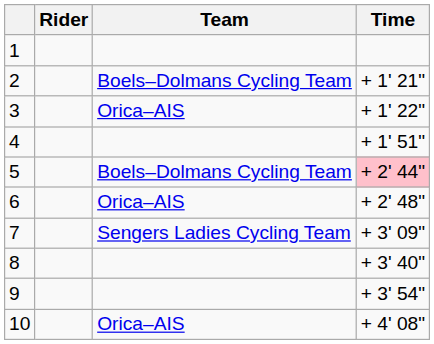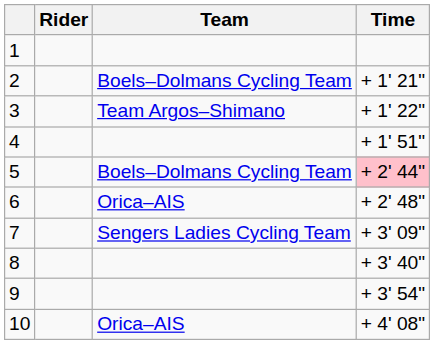3 | Team: Orica–AIS -> Team Argos–Shimano
